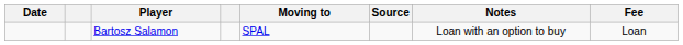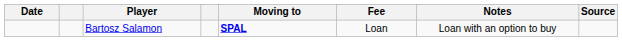columns swapped: Fee <-> Source
Bartosz Salamon | Moving to: normal -> bold
